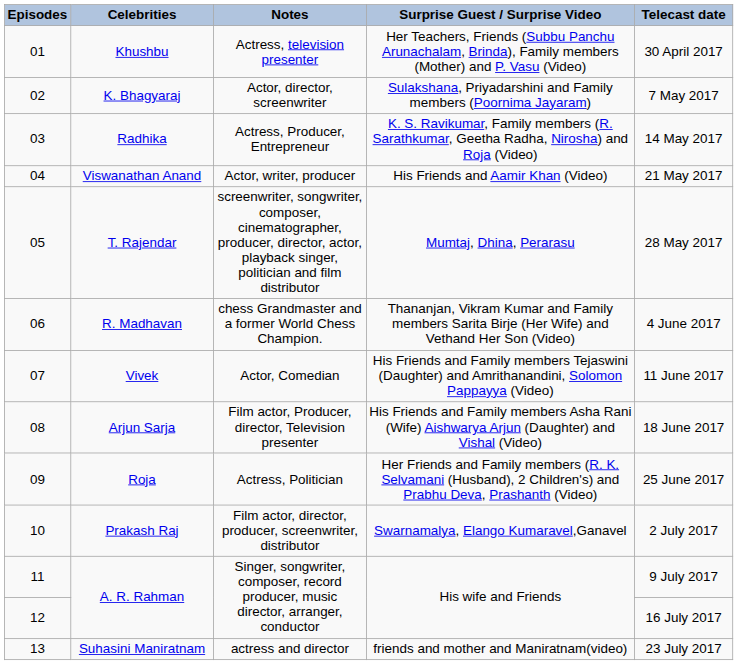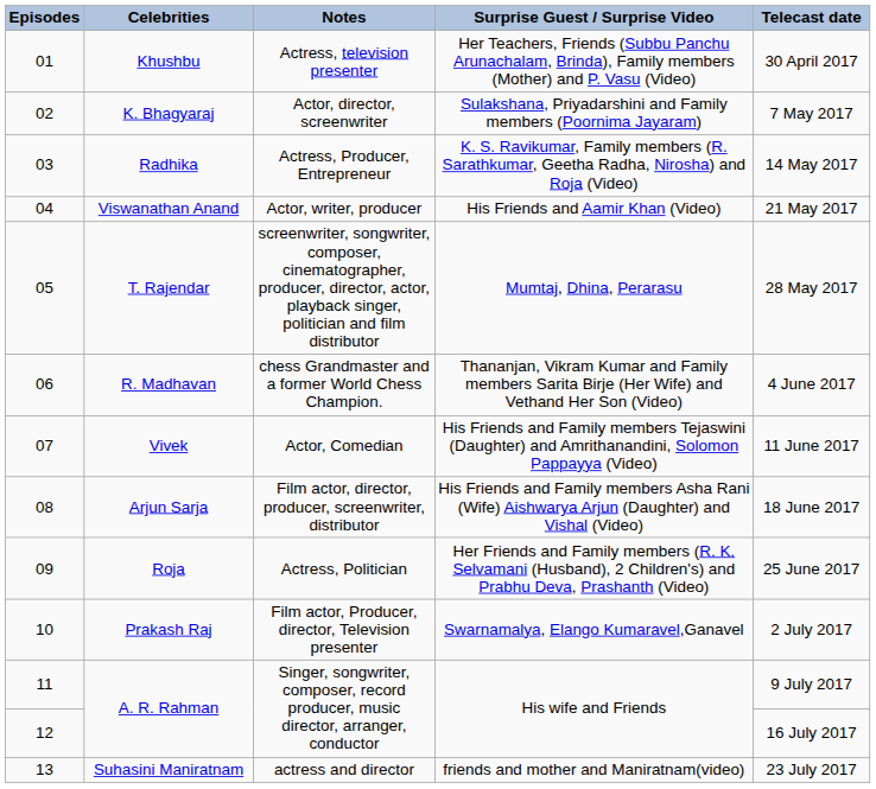Arjun Sarja | Notes: Film actor, Producer, director, Television presenter -> Film actor, director, producer, screenwriter, distributor
Prakash Raj | Notes: Film actor, director, producer, screenwriter, distributor -> Film actor, Producer, director, Television presenter
